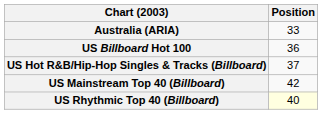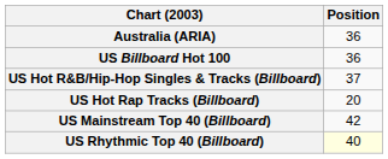Australia (ARIA) | Position: 33 -> 36
+ row: US Hot Rap Tracks (Billboard) | 20
